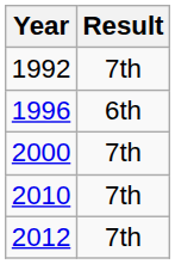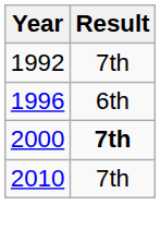2000 | Result: normal -> bold
- row: 2012 | 7th
